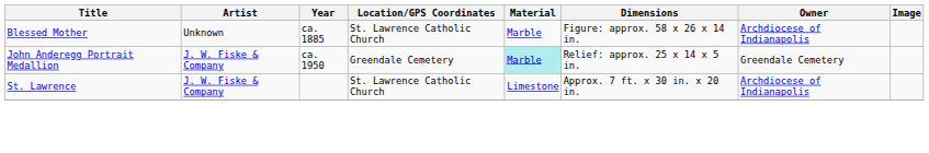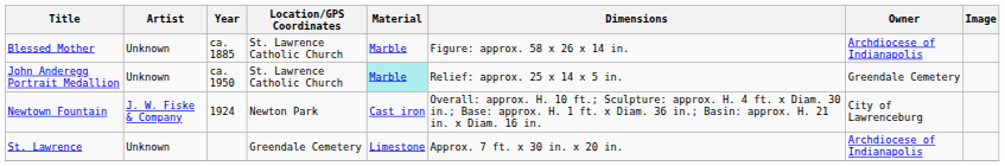John Anderegg Portrait Medallion | Artist: J. W. Fiske & Company -> Unknown
John Anderegg Portrait Medallion | Location/GPS Coordinates: Greendale Cemetery -> St. Lawrence Catholic Church
+ row: Newtown Fountain | J. W. Fiske & Company | 1924 | Newton Park | Cast iron | Overall: approx. H. 10 ft.; Sculpture: approx. H. 4 ft. x Diam. 30 in.; Base: approx. H. 1 ft. x Diam. 36 in.; Basin: approx. H. 21 in. x Diam. 16 in. | City of Lawrenceburg
St. Lawrence | Artist: J. W. Fiske & Company -> Unknown
St. Lawrence | Location/GPS Coordinates: St. Lawrence Catholic Church -> Greendale Cemetery
